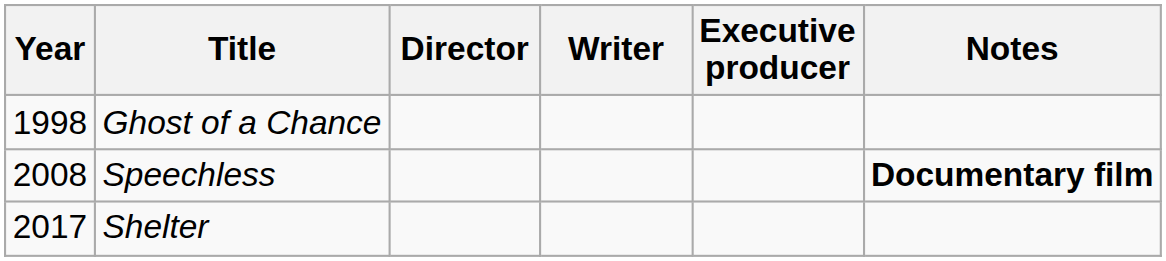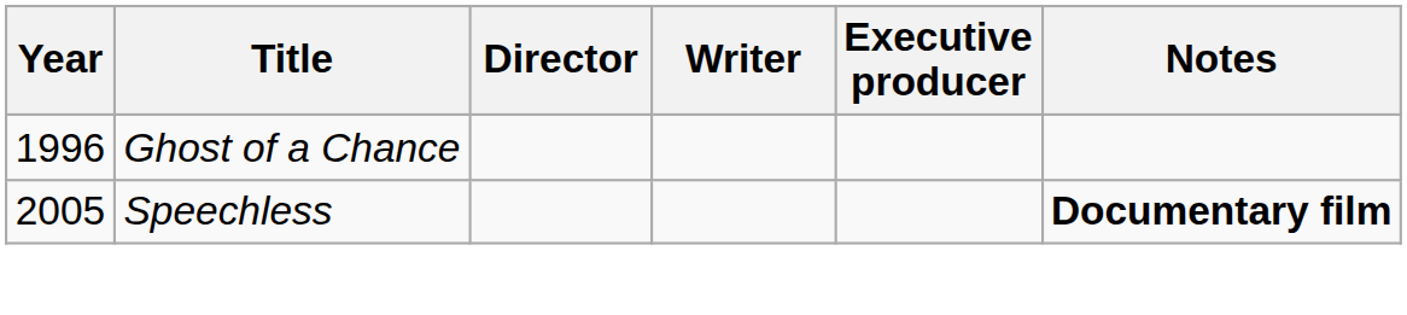Ghost of a Chance | Year: 1998 -> 1996
Speechless | Year: 2008 -> 2005
- row: 2017 | Shelter
